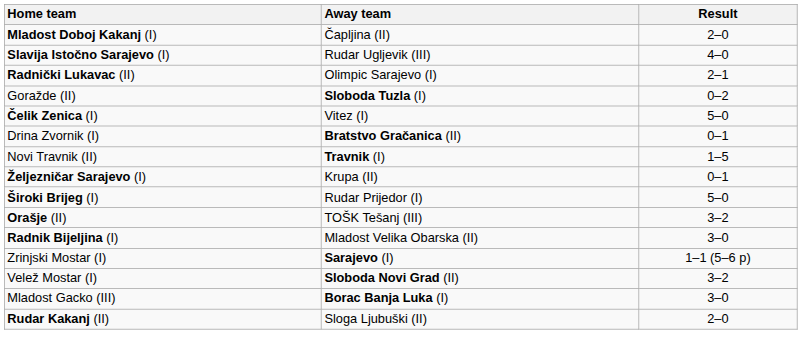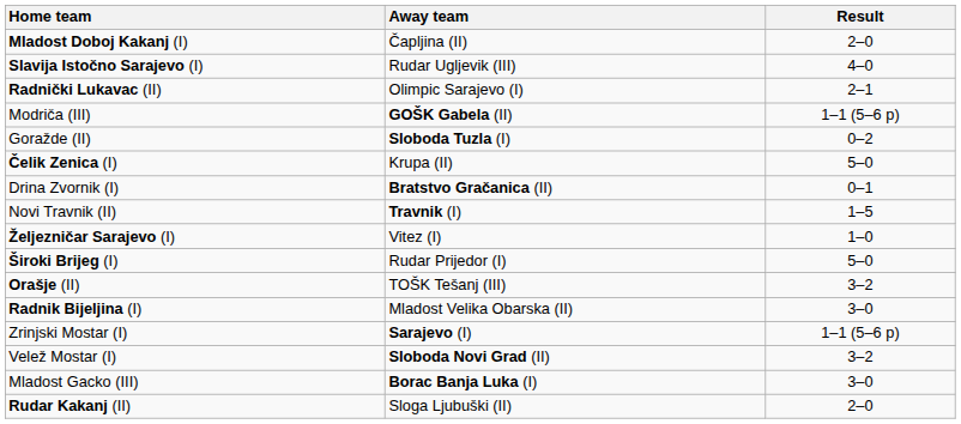+ row: Modriča (III) | GOŠK Gabela (II) | 1–1 (5–6 p)
Čelik Zenica (I) | Away team: Vitez (I) -> Krupa (II)
Željezničar Sarajevo (I) | Away team: Krupa (II) -> Vitez (I)
Željezničar Sarajevo (I) | Result: 0–1 -> 1–0
